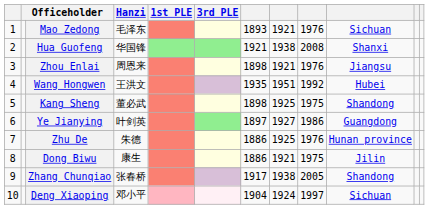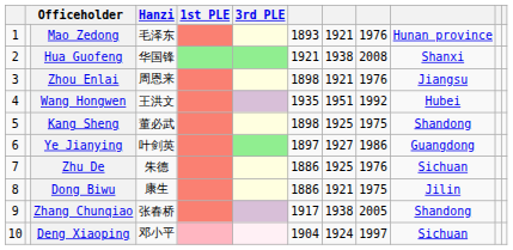Mao Zedong | column 10: Sichuan -> Hunan province
Zhu De | column 10: Hunan province -> Sichuan
